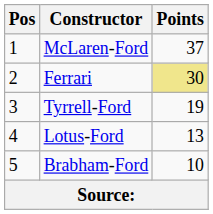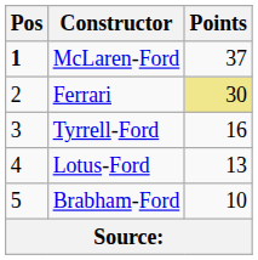McLaren-Ford | Pos: normal -> bold
Tyrrell-Ford | Points: 19 -> 16
